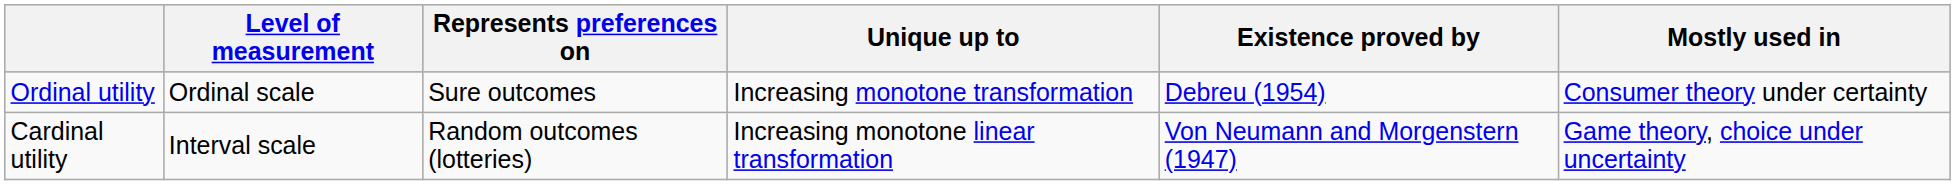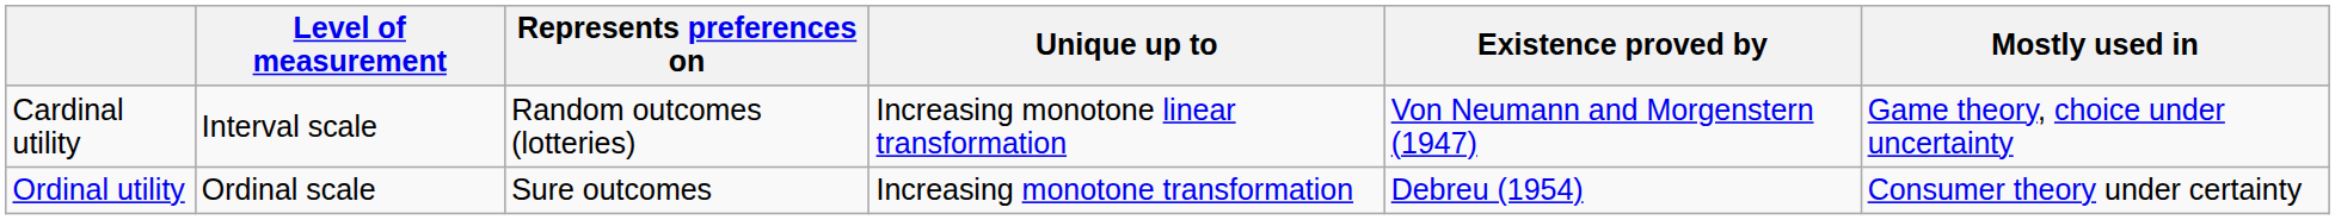rows swapped: Ordinal utility <-> Cardinal utility
